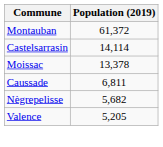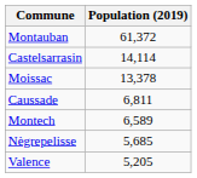+ row: Montech | 6,589
Nègrepelisse | Population (2019): 5,682 -> 5,685
